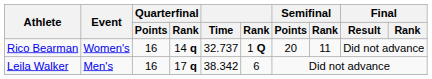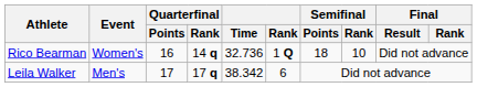Rico Bearman | Time: 32.737 -> 32.736
Rico Bearman | Semifinal / Points: 20 -> 18
Rico Bearman | Semifinal / Rank: 11 -> 10
Leila Walker | Quarterfinal / Points: 16 -> 17
